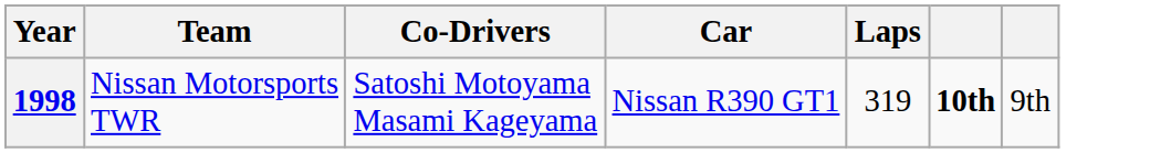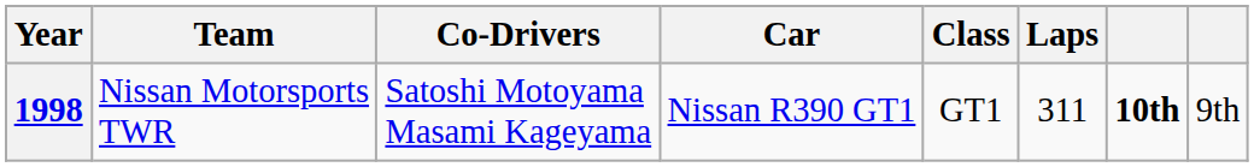+ column: Class | GT1
1998 | Laps: 319 -> 311
